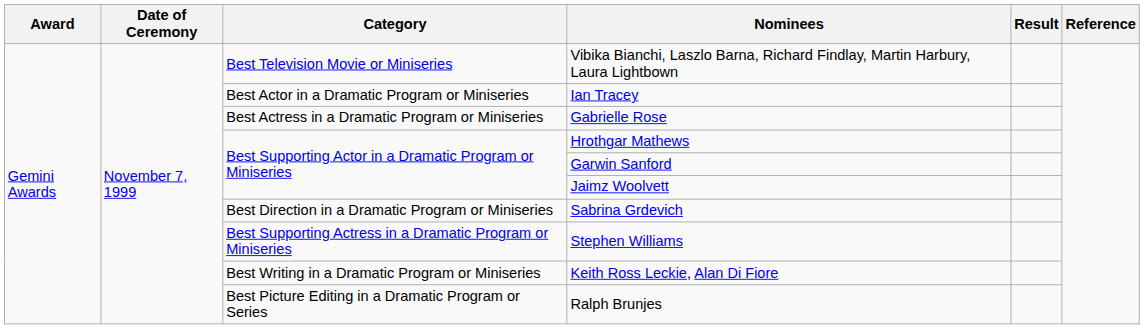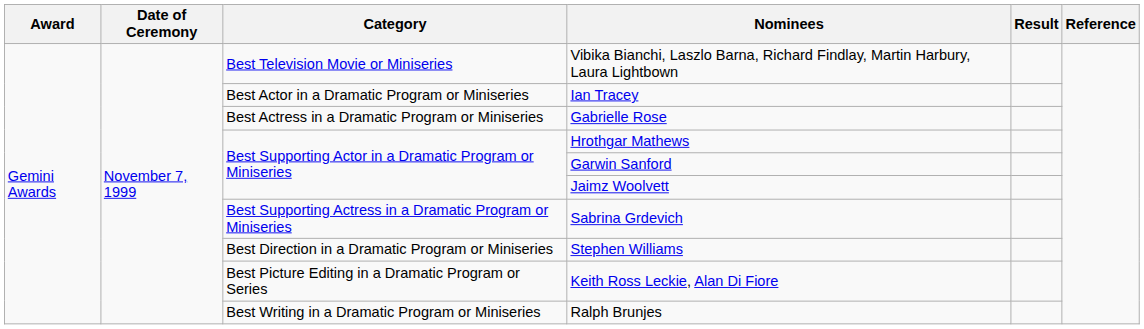Sabrina Grdevich | Category: Best Direction in a Dramatic Program or Miniseries -> Best Supporting Actress in a Dramatic Program or Miniseries
Stephen Williams | Category: Best Supporting Actress in a Dramatic Program or Miniseries -> Best Direction in a Dramatic Program or Miniseries
Keith Ross Leckie, Alan Di Fiore | Category: Best Writing in a Dramatic Program or Miniseries -> Best Picture Editing in a Dramatic Program or Series
Ralph Brunjes | Category: Best Picture Editing in a Dramatic Program or Series -> Best Writing in a Dramatic Program or Miniseries
